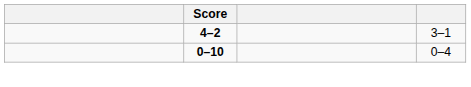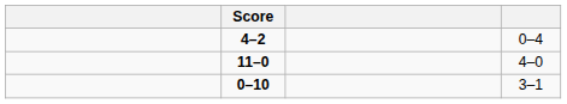4–2 | column 4: 3–1 -> 0–4
+ row: 11–0 | 4–0
0–10 | column 4: 0–4 -> 3–1
